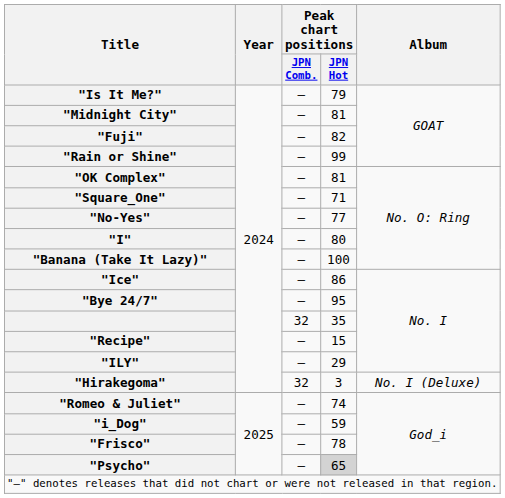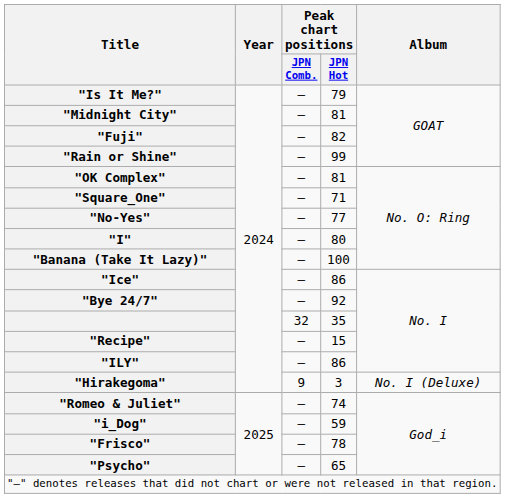"Bye 24/7" | Peak chart positions / JPN Hot: 95 -> 92
"ILY" | Peak chart positions / JPN Hot: 29 -> 86
"Hirakegoma" | Peak chart positions / JPN Comb.: 32 -> 9
"Psycho" | Peak chart positions / JPN Hot: lightgrey background -> no background
